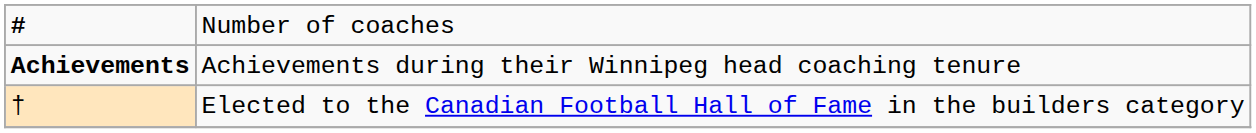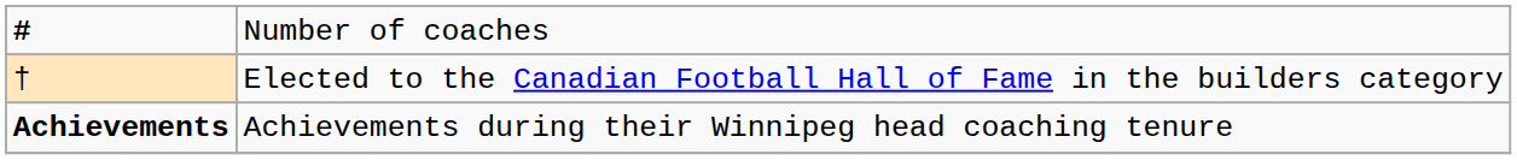rows swapped: † <-> Achievements
